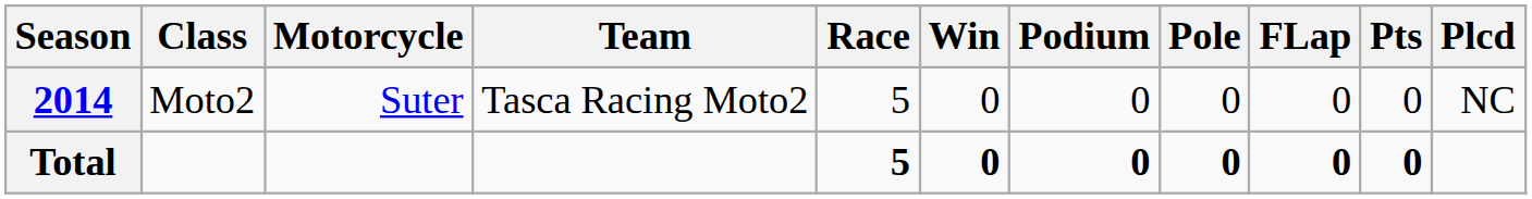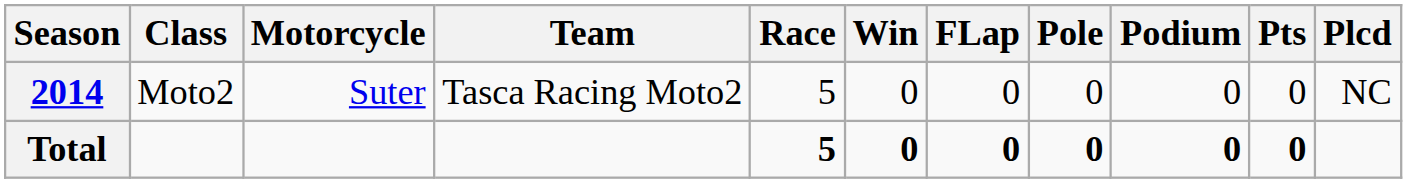columns swapped: Podium <-> FLap
